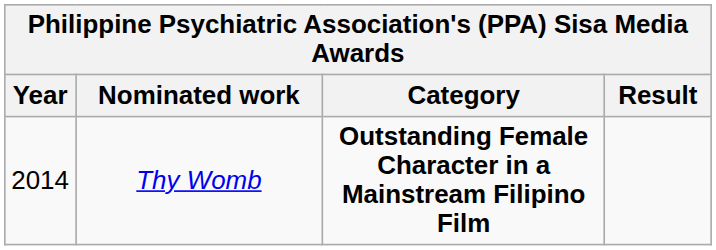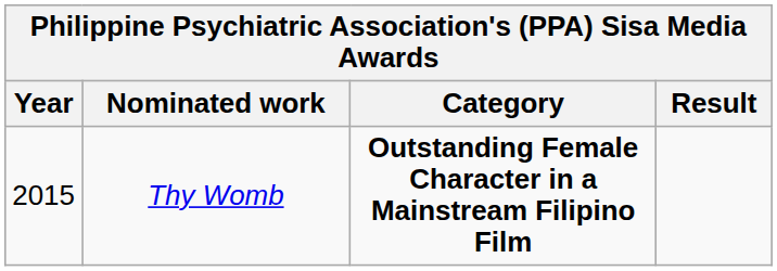Thy Womb | Year: 2014 -> 2015
